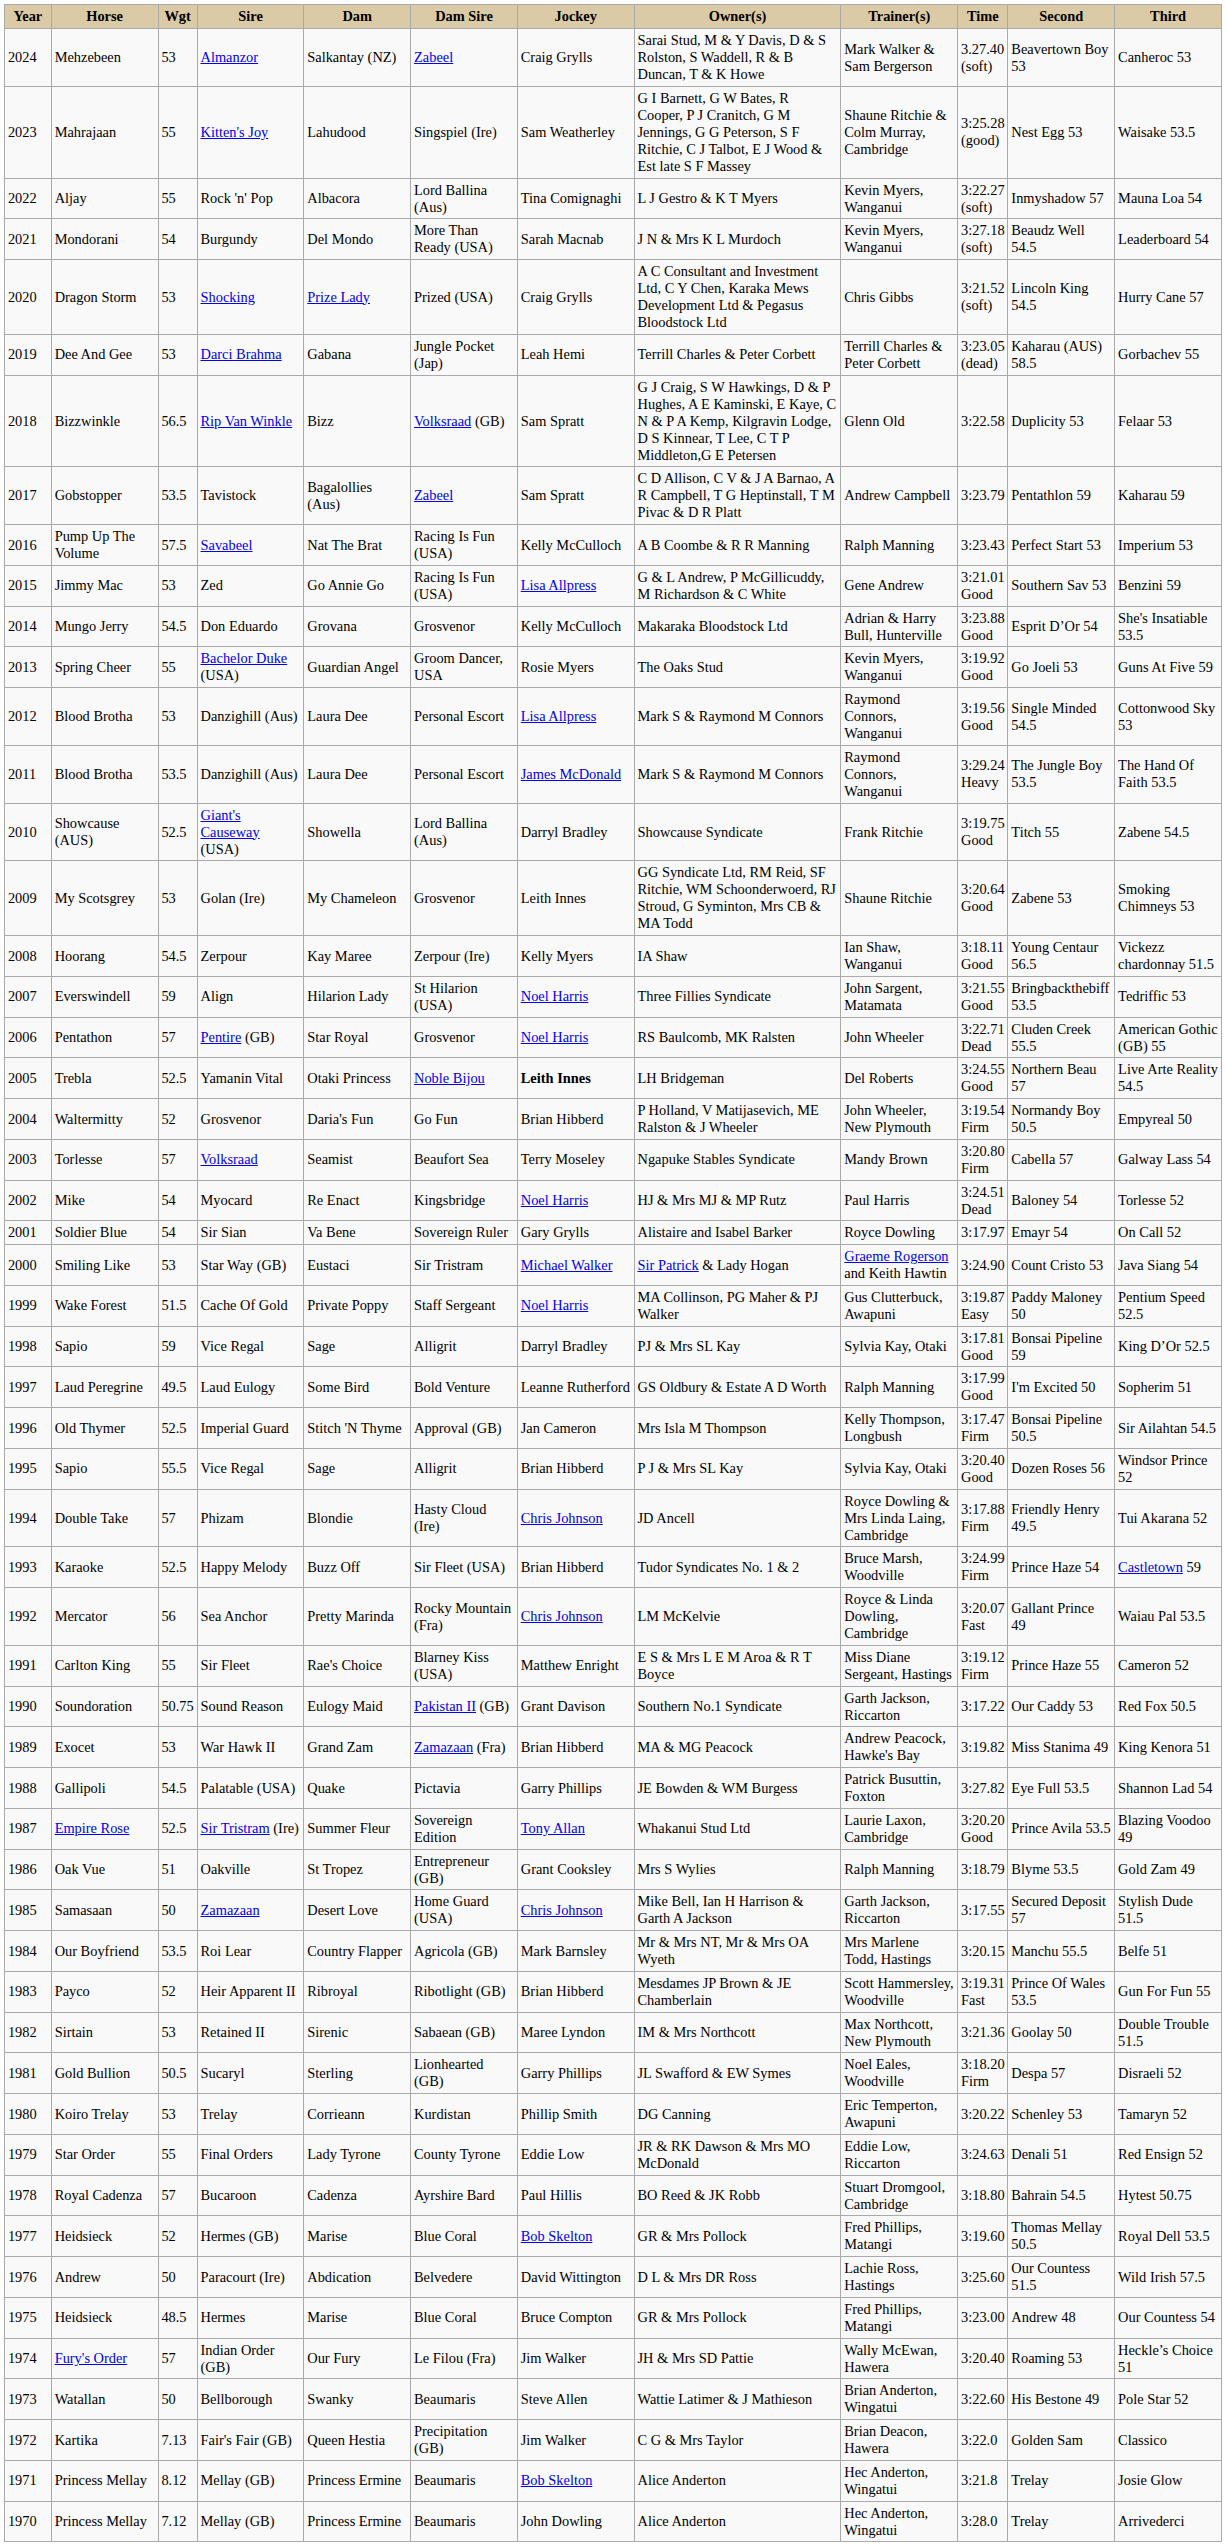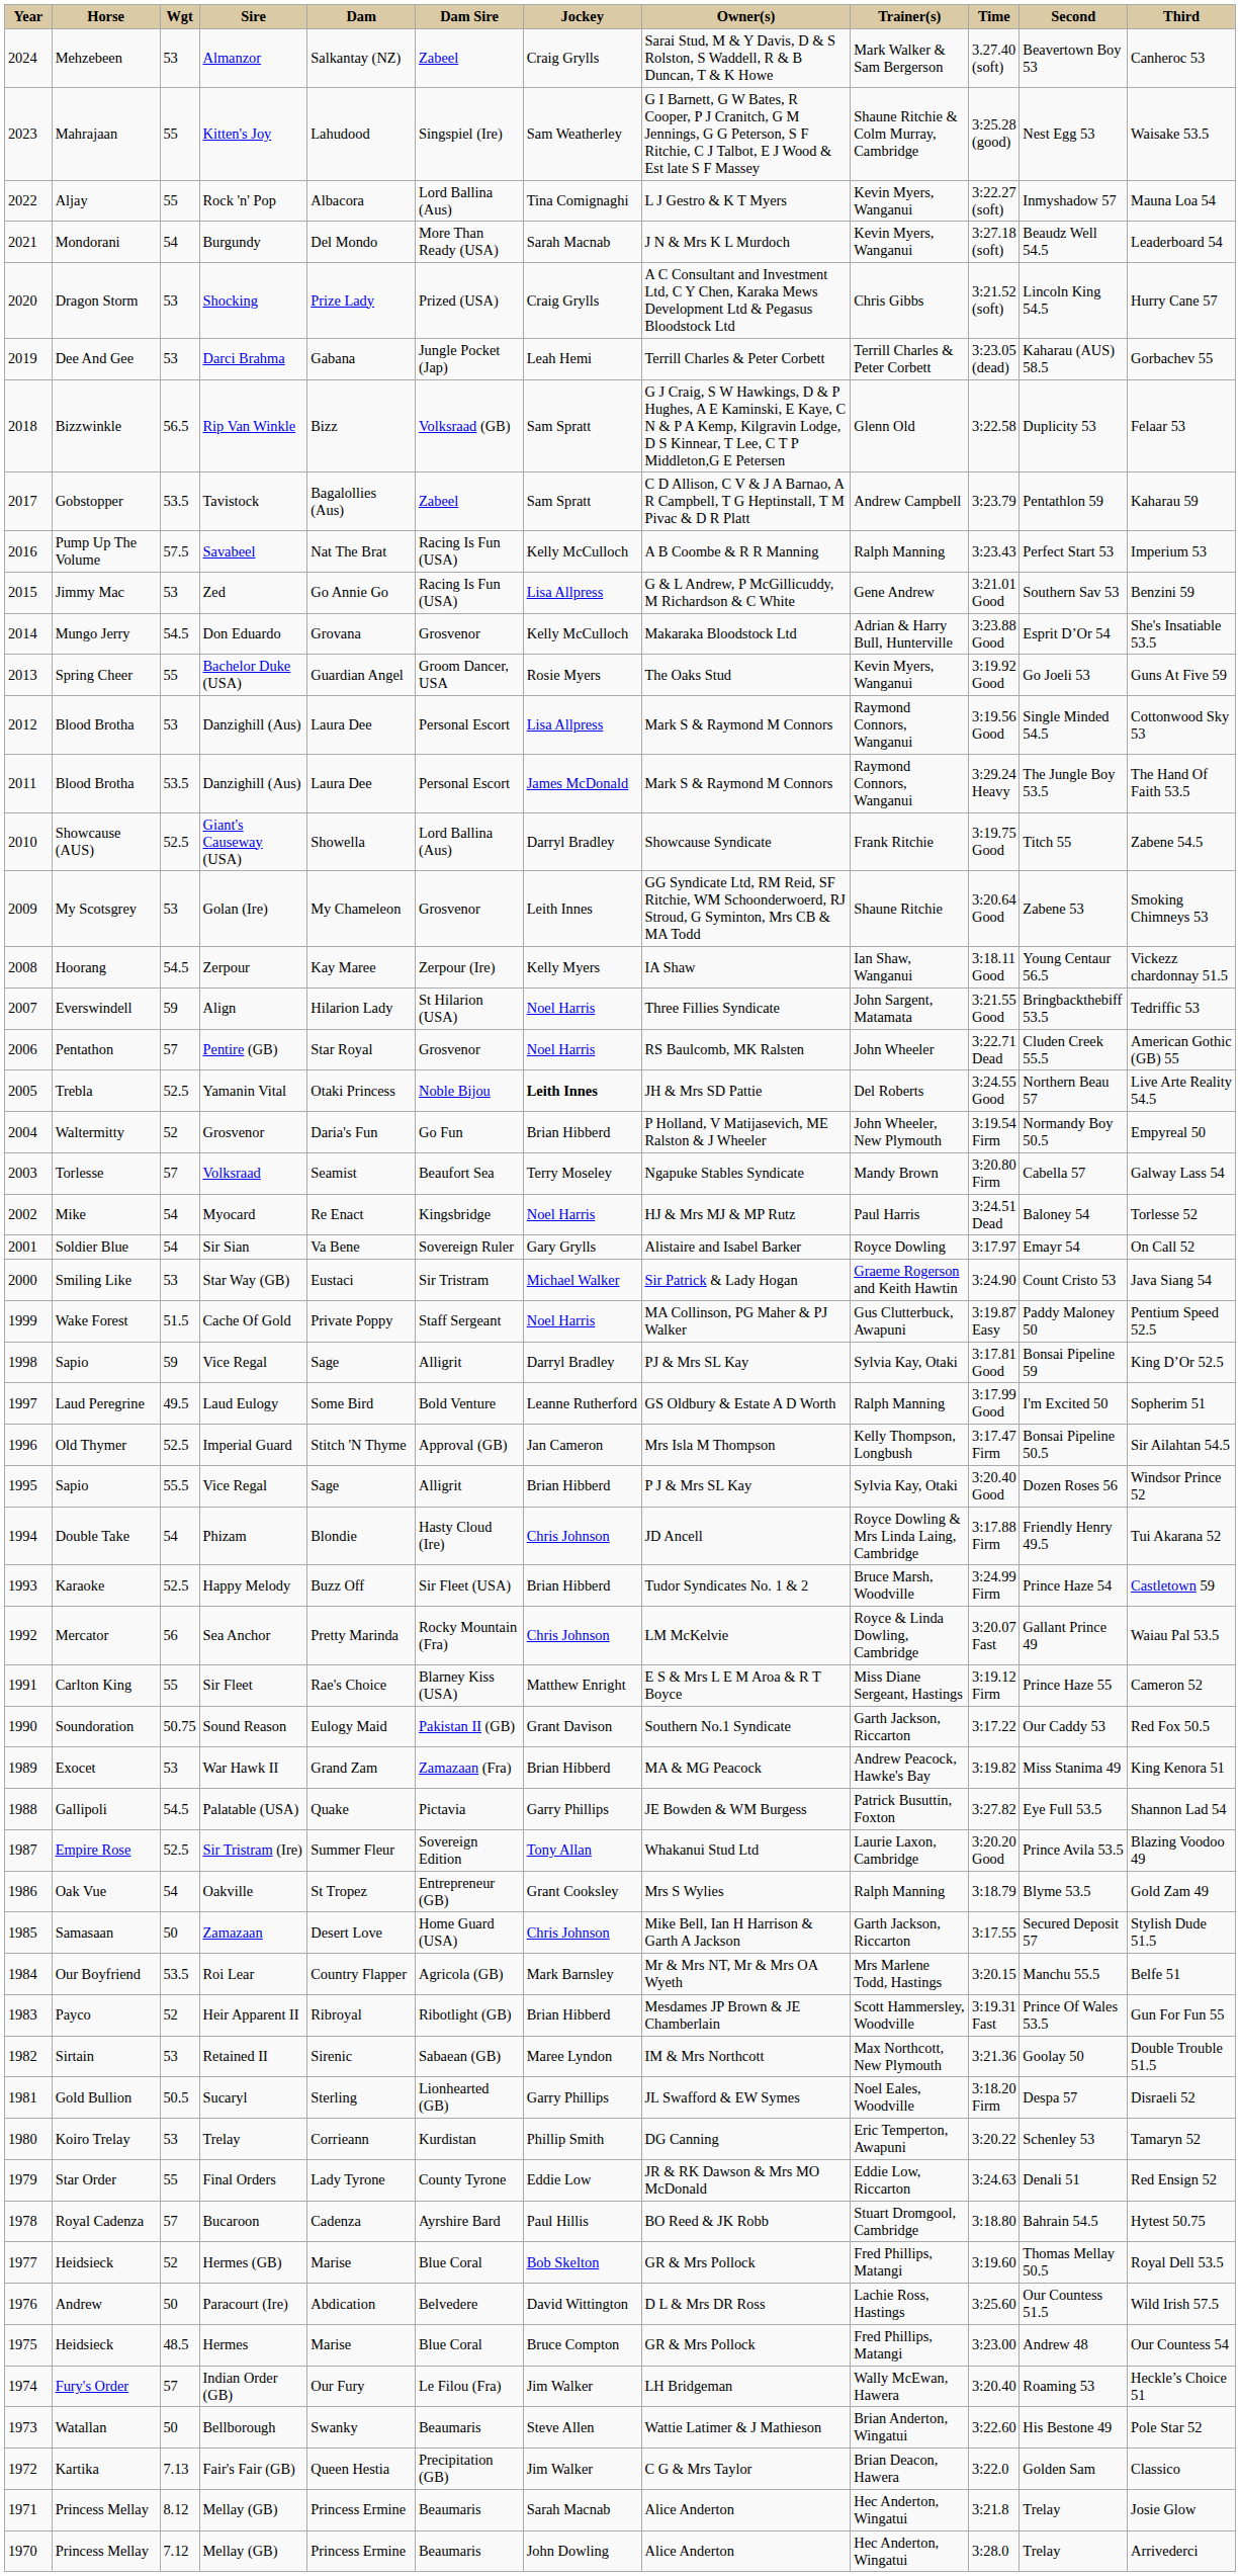Yamanin Vital | Owner(s): LH Bridgeman -> JH & Mrs SD Pattie
Phizam | Wgt: 57 -> 54
Oakville | Wgt: 51 -> 54
Indian Order (GB) | Owner(s): JH & Mrs SD Pattie -> LH Bridgeman
1971 / Mellay (GB) | Jockey: Bob Skelton -> Sarah Macnab
